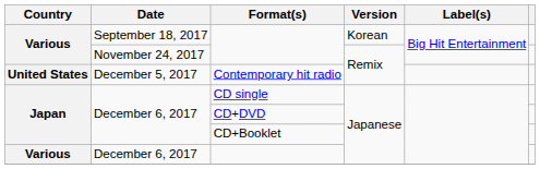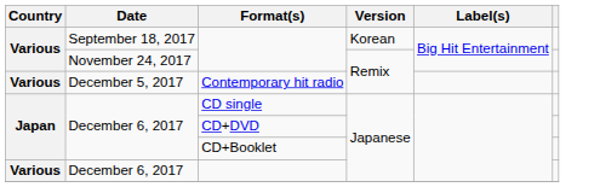Contemporary hit radio | Country: United States -> Various
